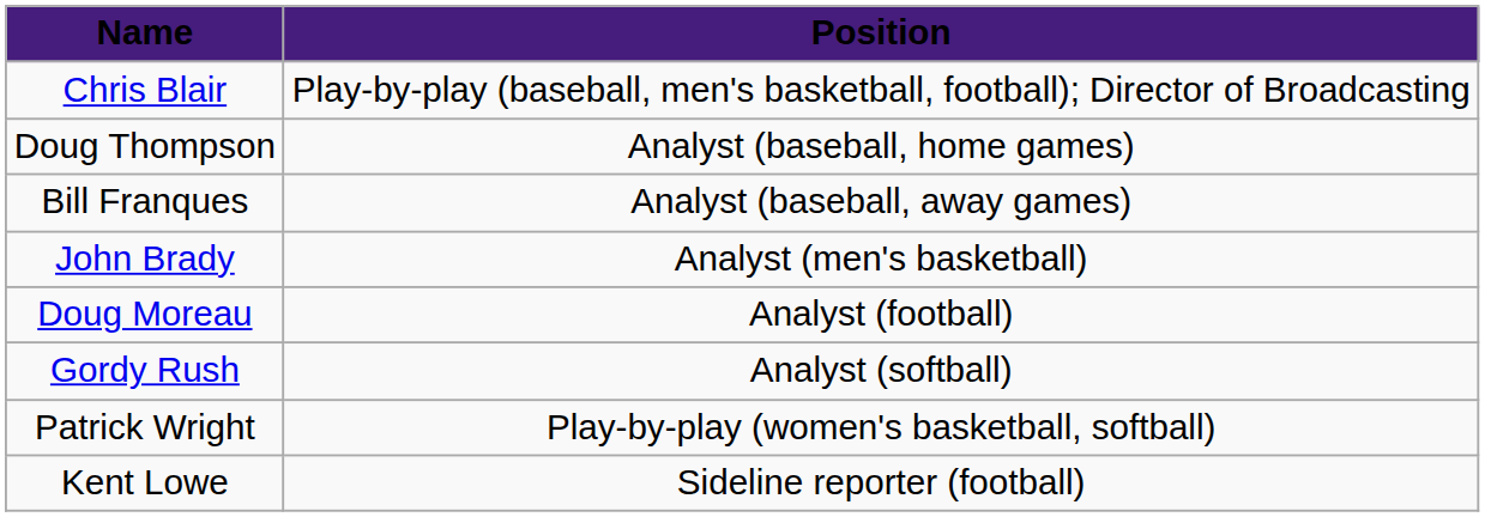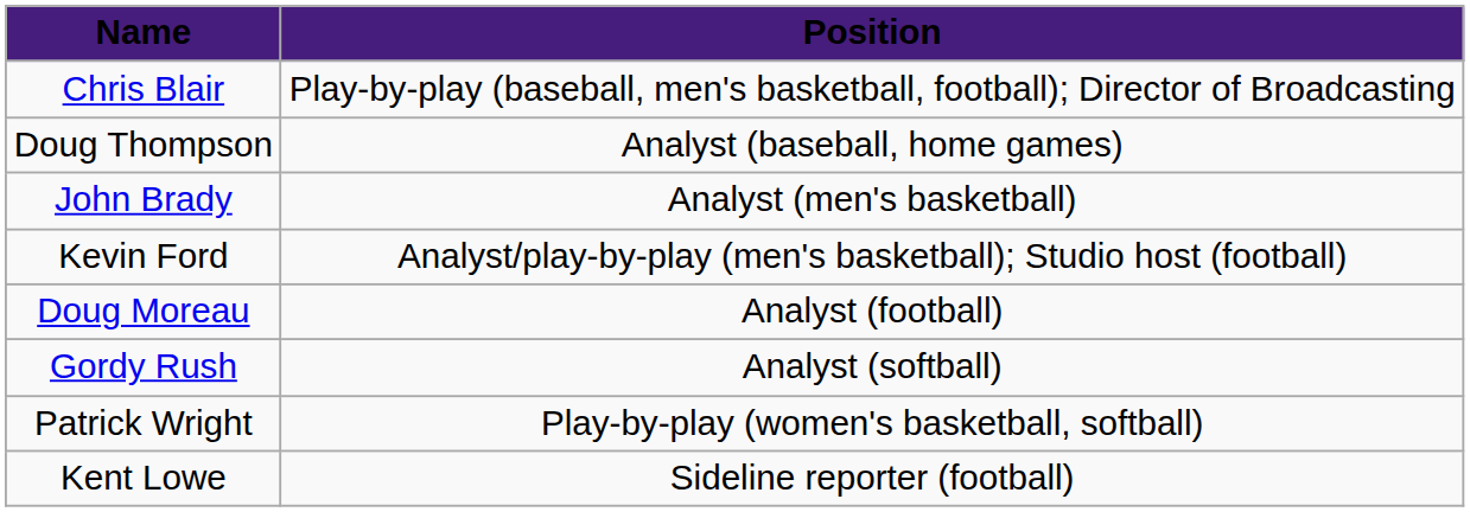- row: Bill Franques | Analyst (baseball, away games)
+ row: Kevin Ford | Analyst/play-by-play (men's basketball); Studio host (football)
